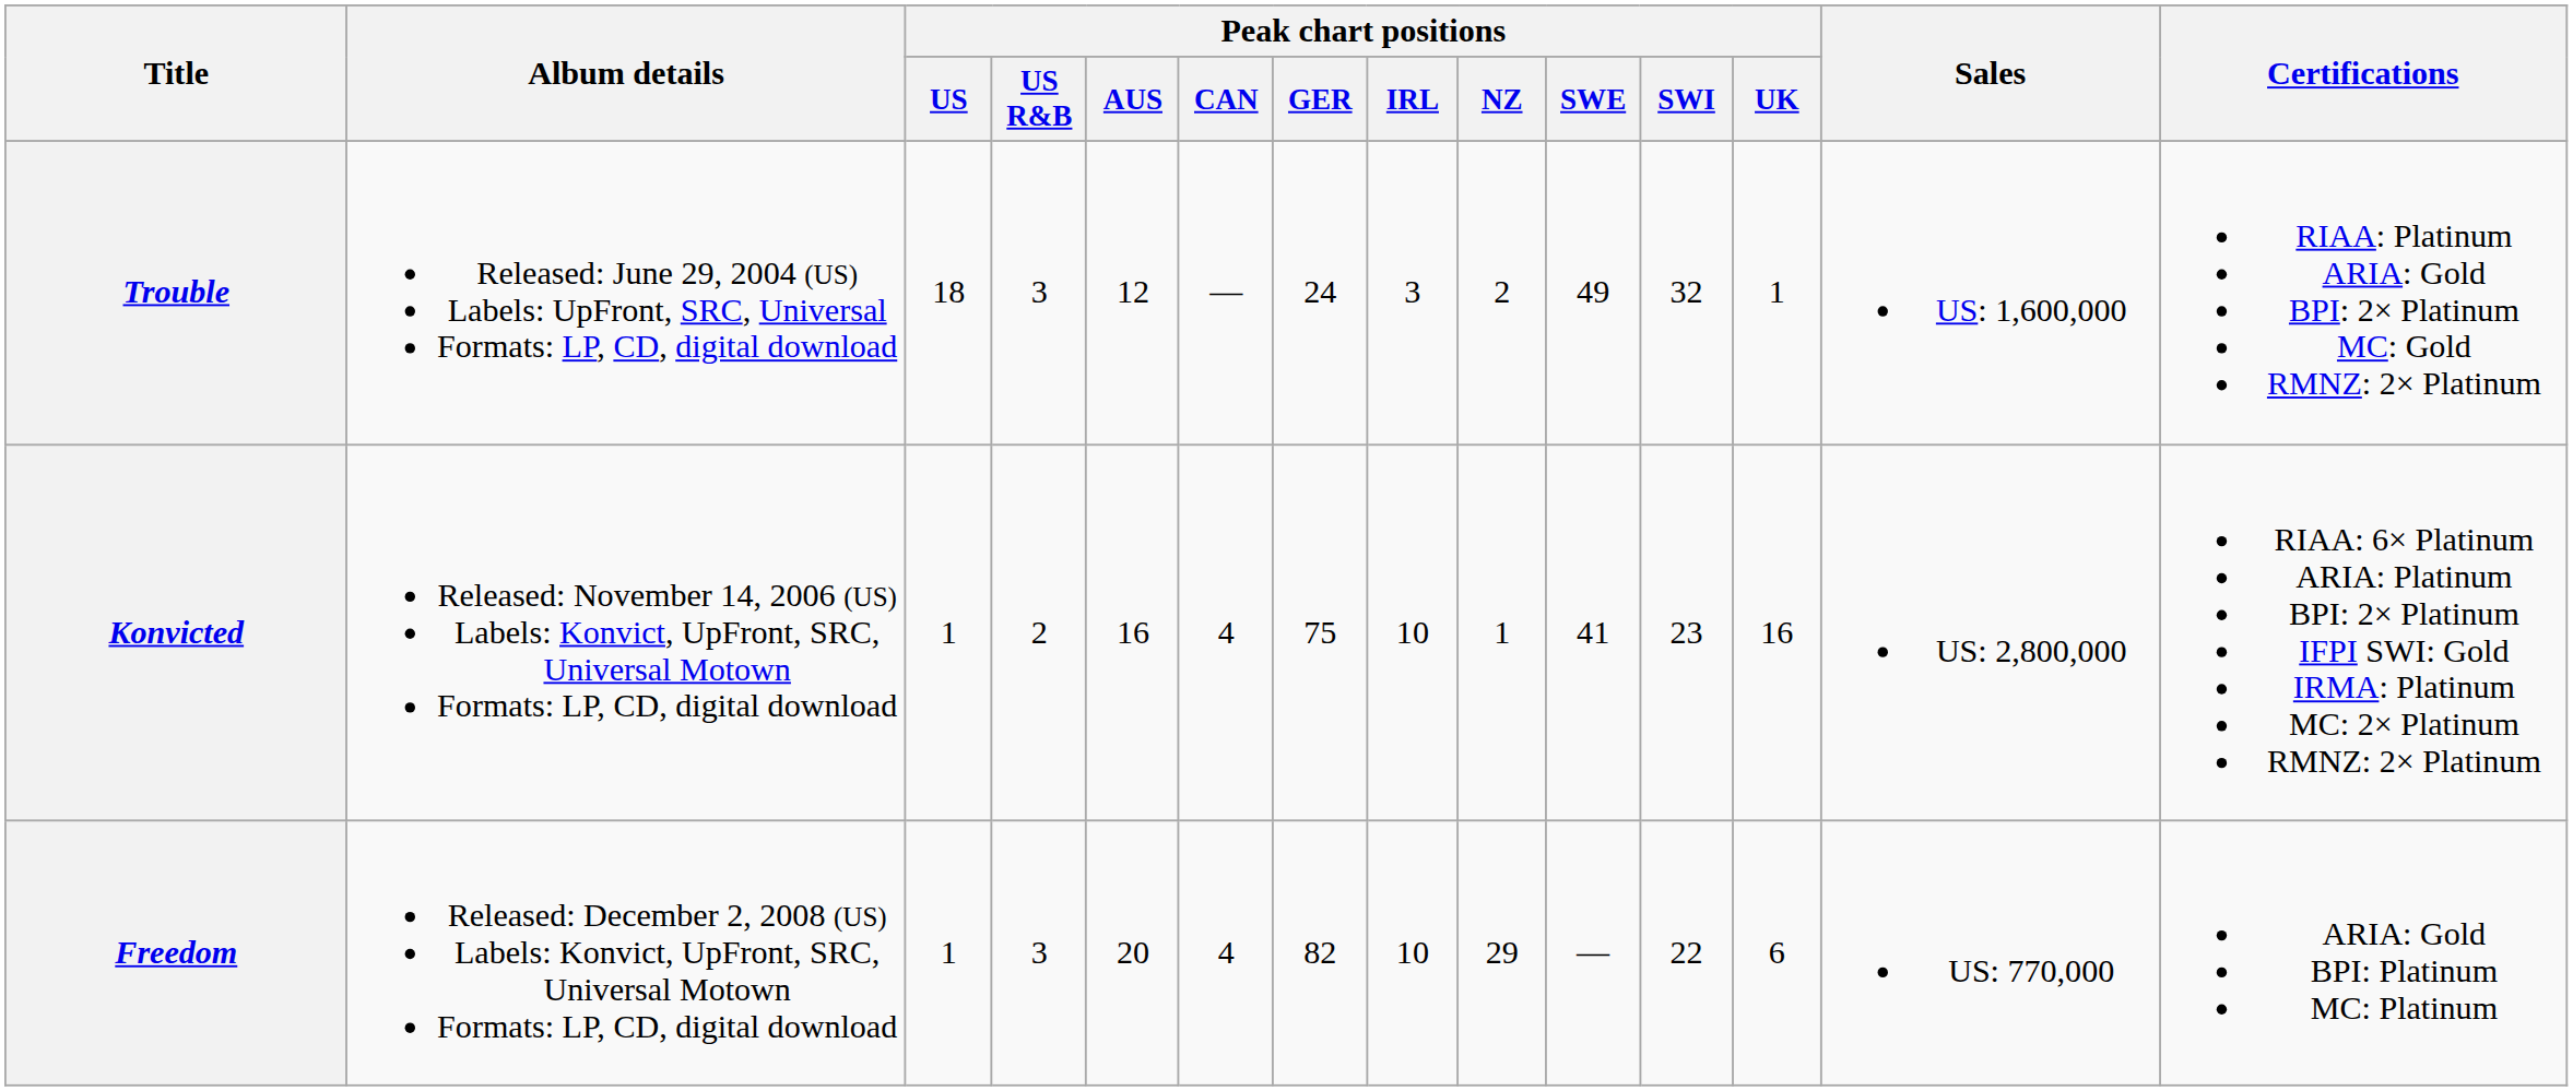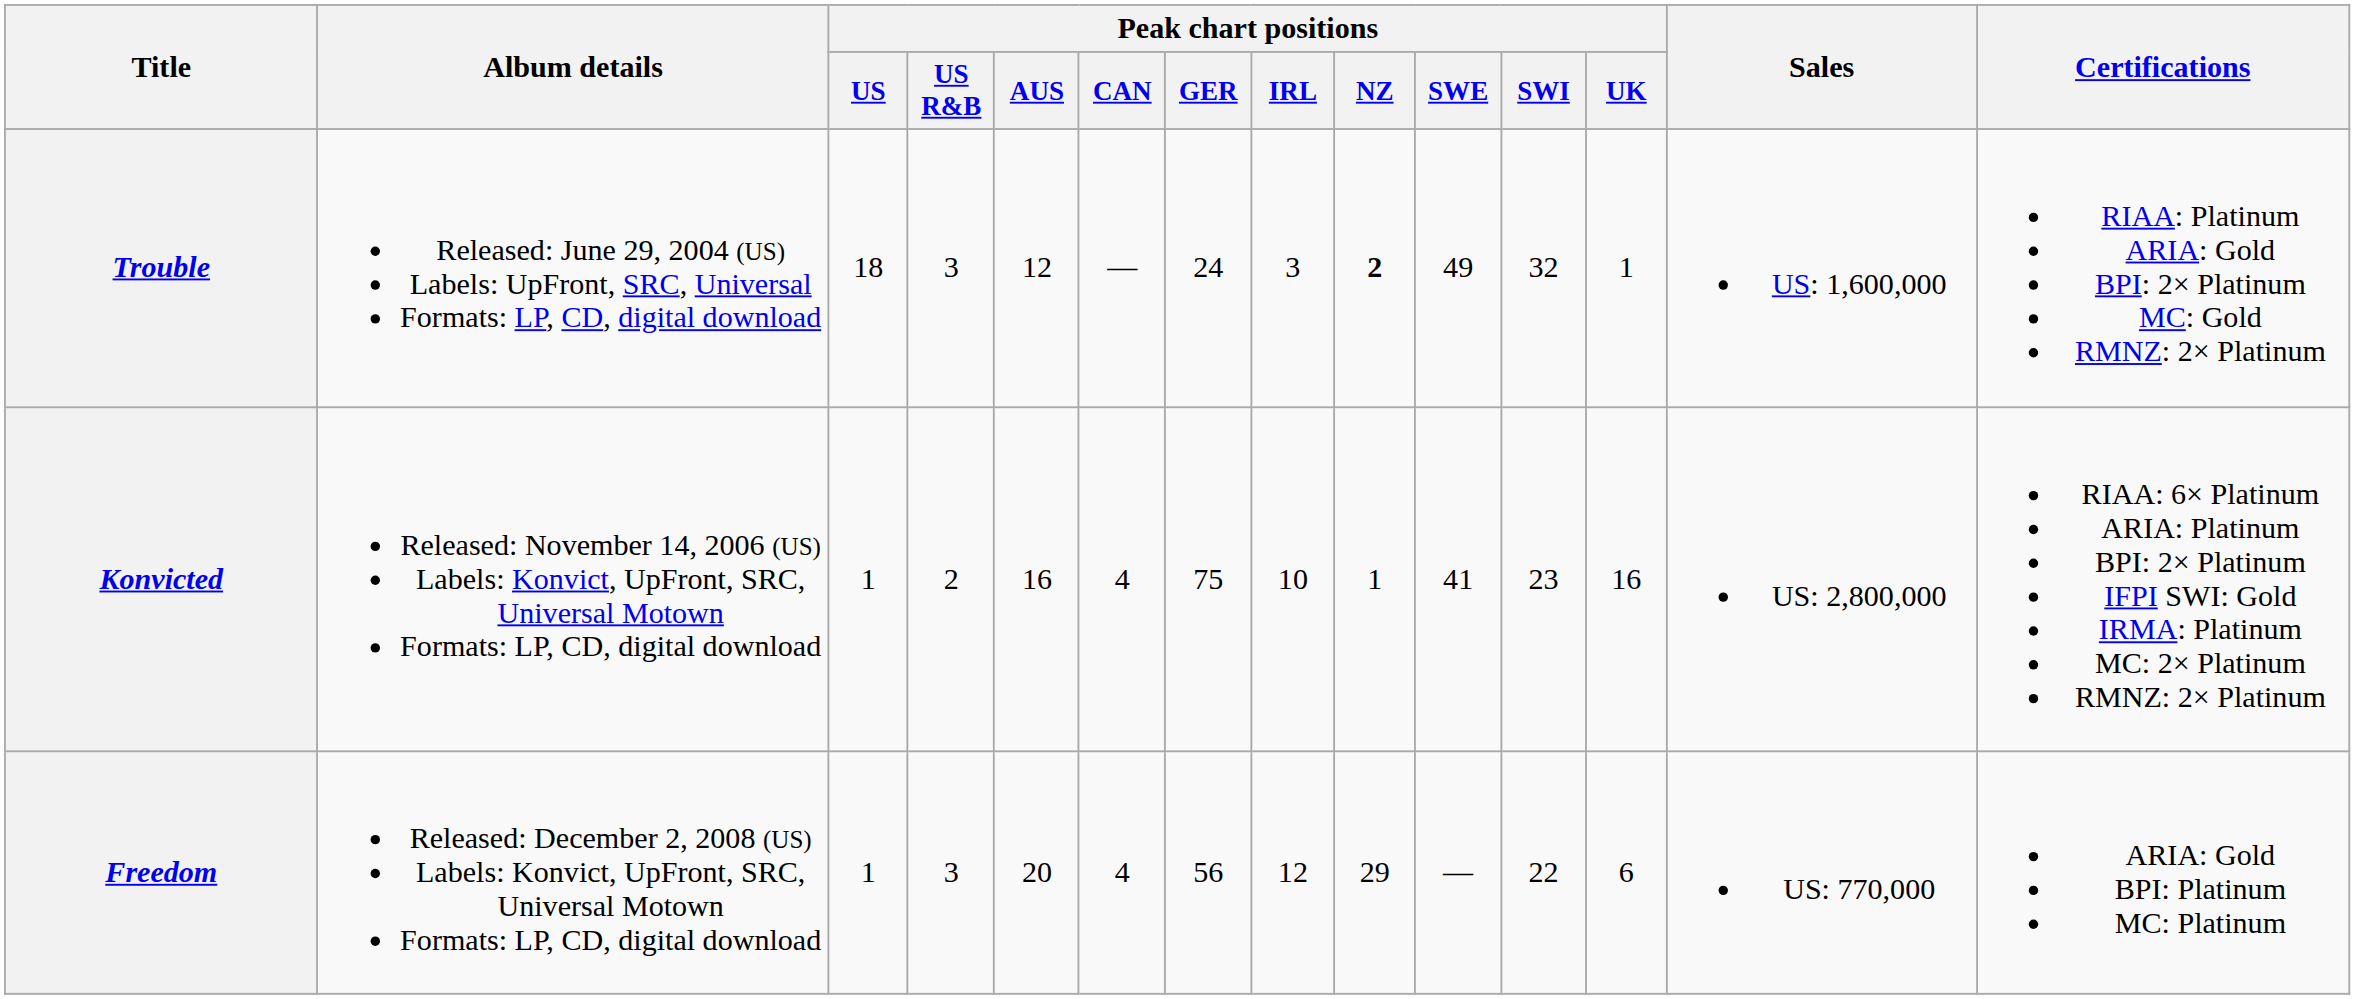Trouble | Peak chart positions / NZ: normal -> bold
Freedom | Peak chart positions / GER: 82 -> 56
Freedom | Peak chart positions / IRL: 10 -> 12
